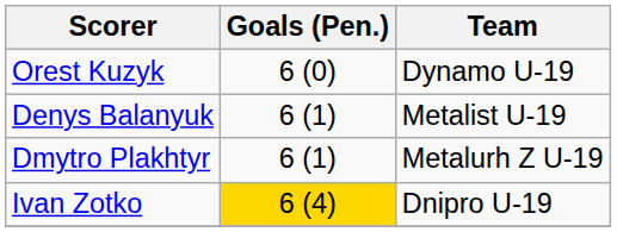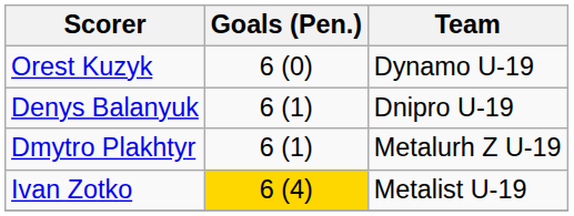Denys Balanyuk | Team: Metalist U-19 -> Dnipro U-19
Ivan Zotko | Team: Dnipro U-19 -> Metalist U-19
